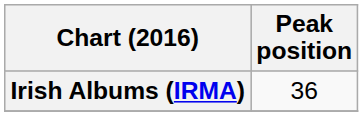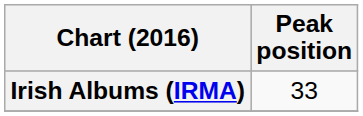Irish Albums (IRMA) | Peak position: 36 -> 33
